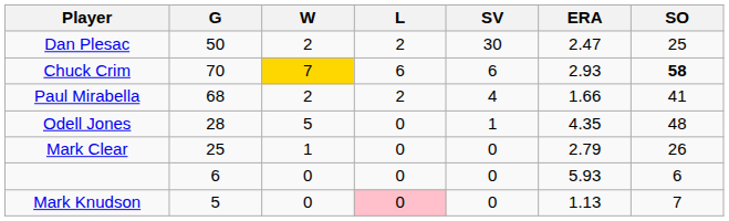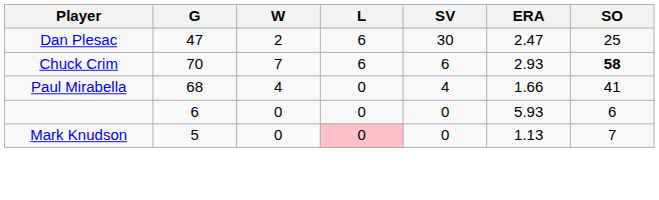Dan Plesac | G: 50 -> 47
Dan Plesac | L: 2 -> 6
Chuck Crim | W: gold background -> no background
Paul Mirabella | W: 2 -> 4
Paul Mirabella | L: 2 -> 0
- row: Odell Jones | 28 | 5 | 0 | 1 | 4.35 | 48
- row: Mark Clear | 25 | 1 | 0 | 0 | 2.79 | 26
